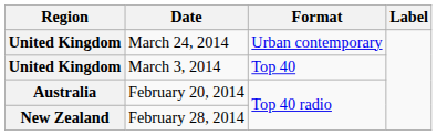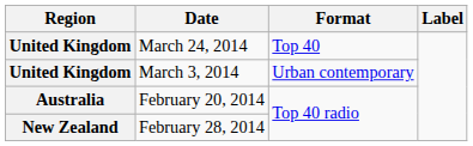March 24, 2014 | Format: Urban contemporary -> Top 40
March 3, 2014 | Format: Top 40 -> Urban contemporary
